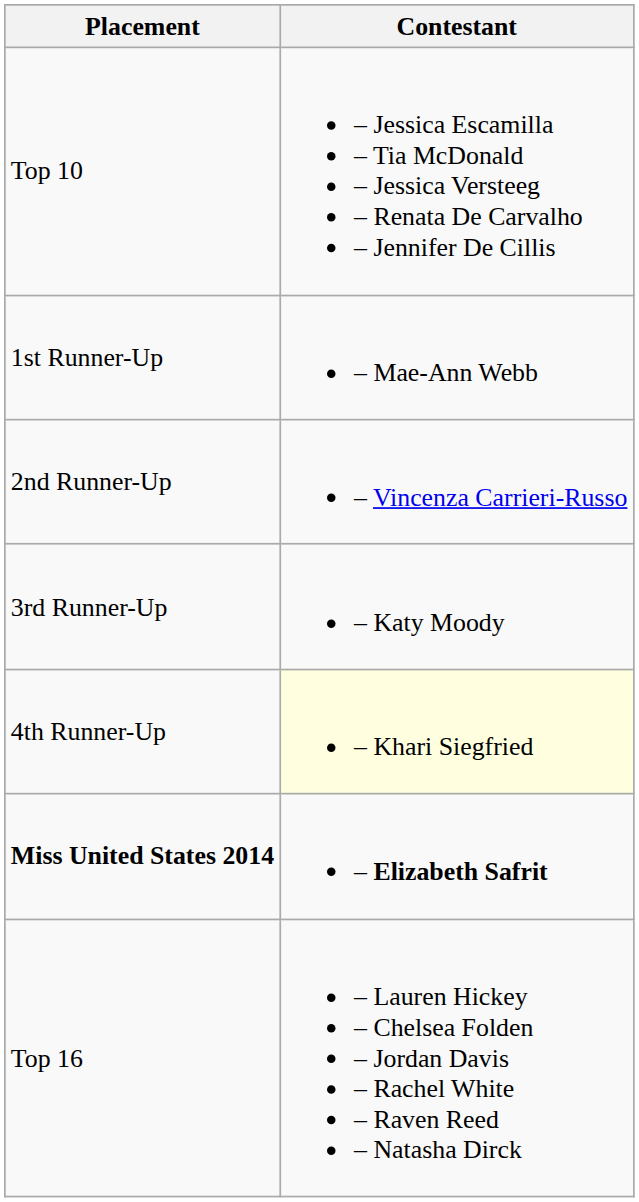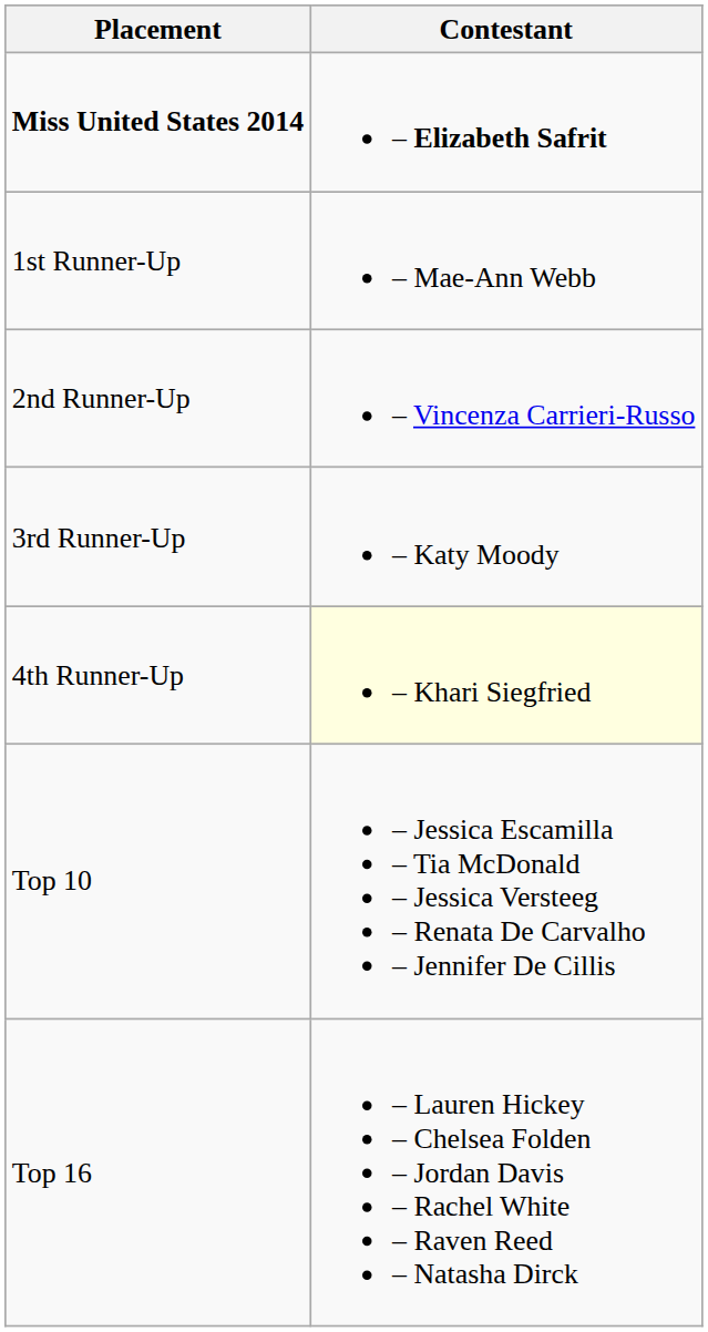rows swapped: Miss United States 2014 <-> Top 10
